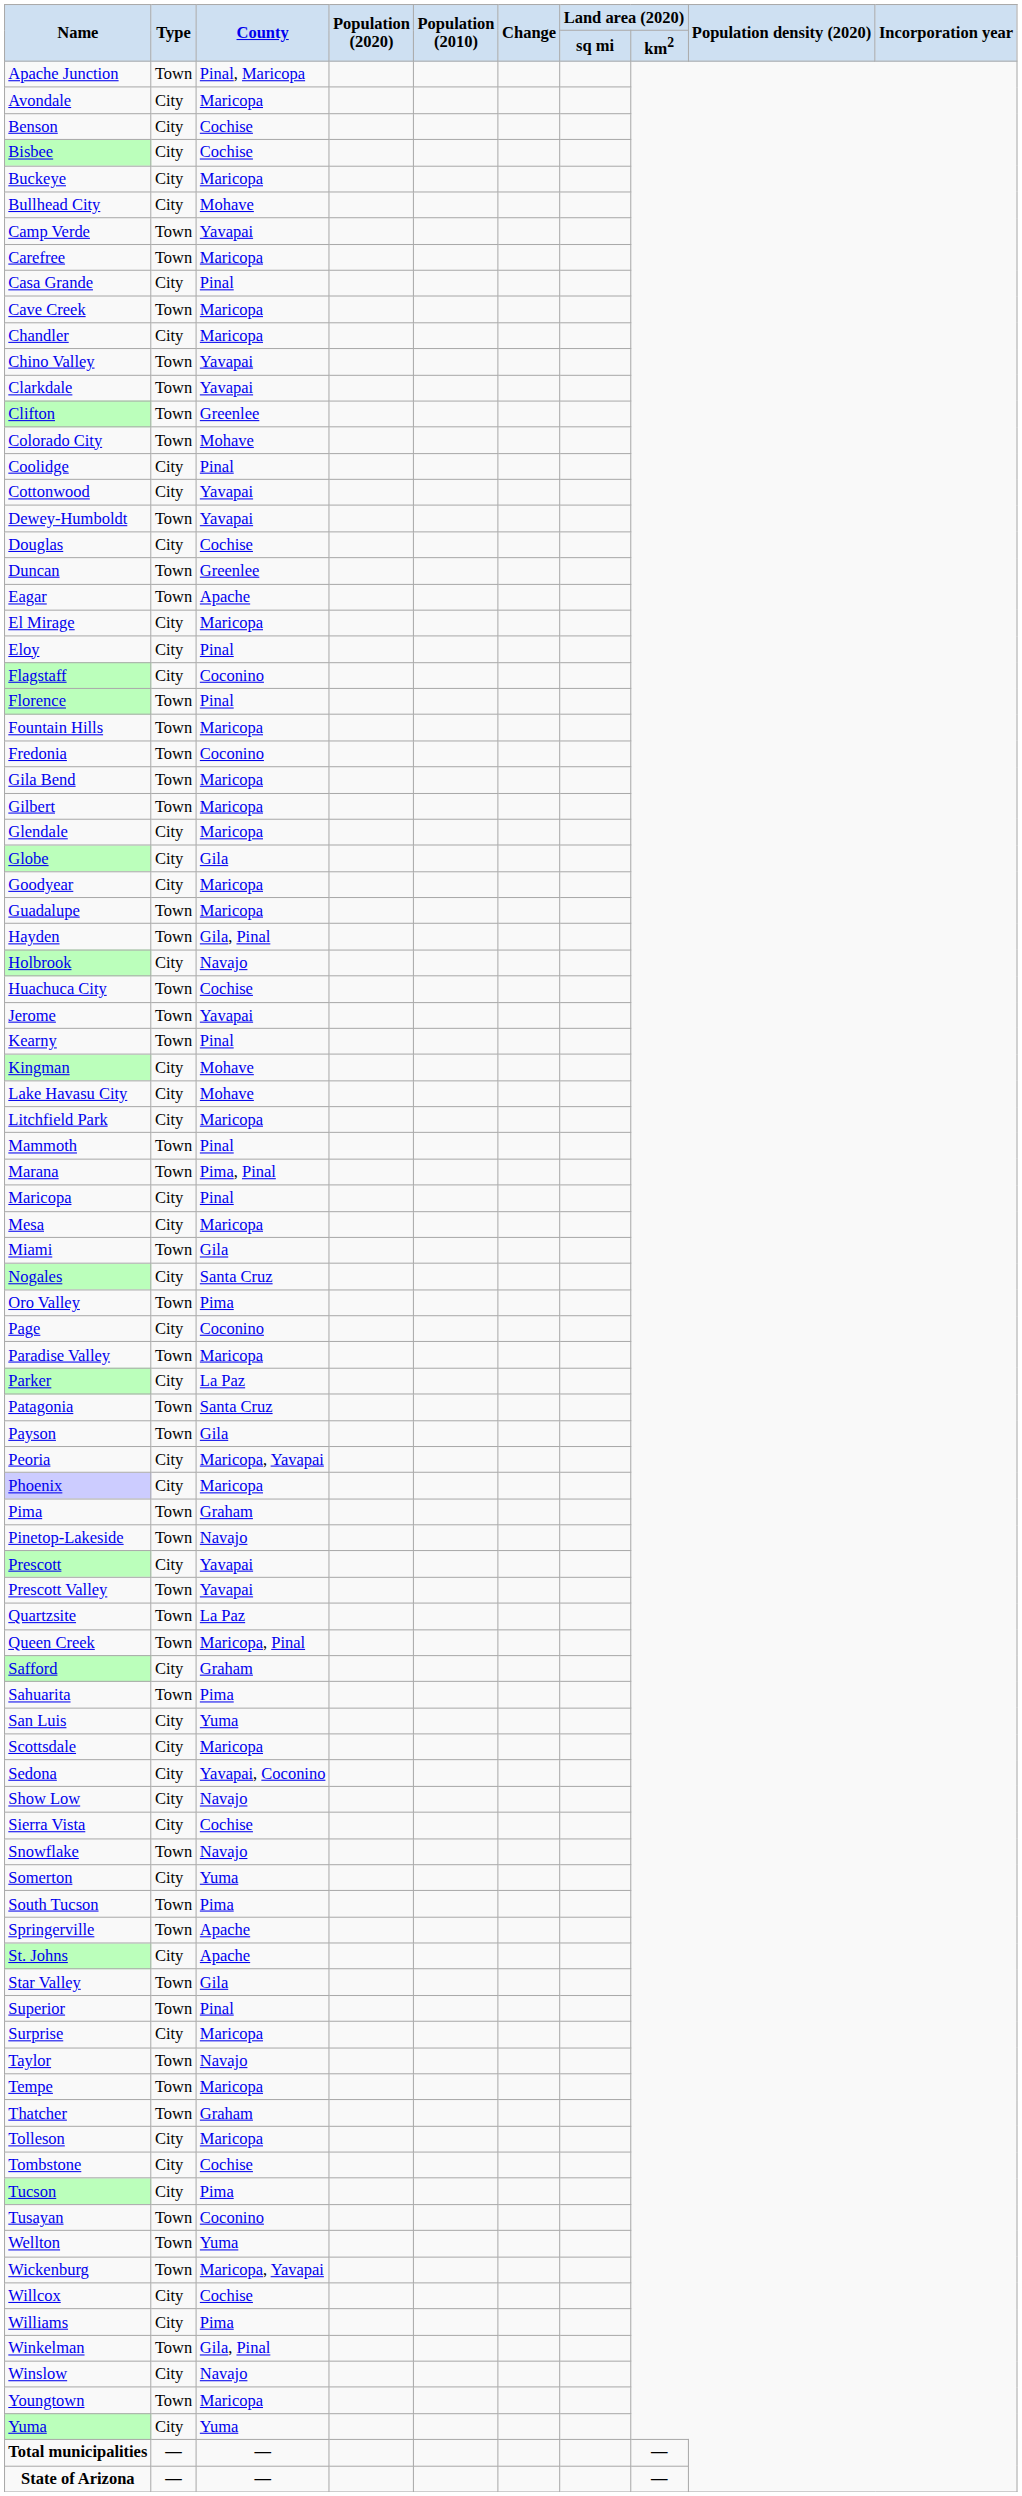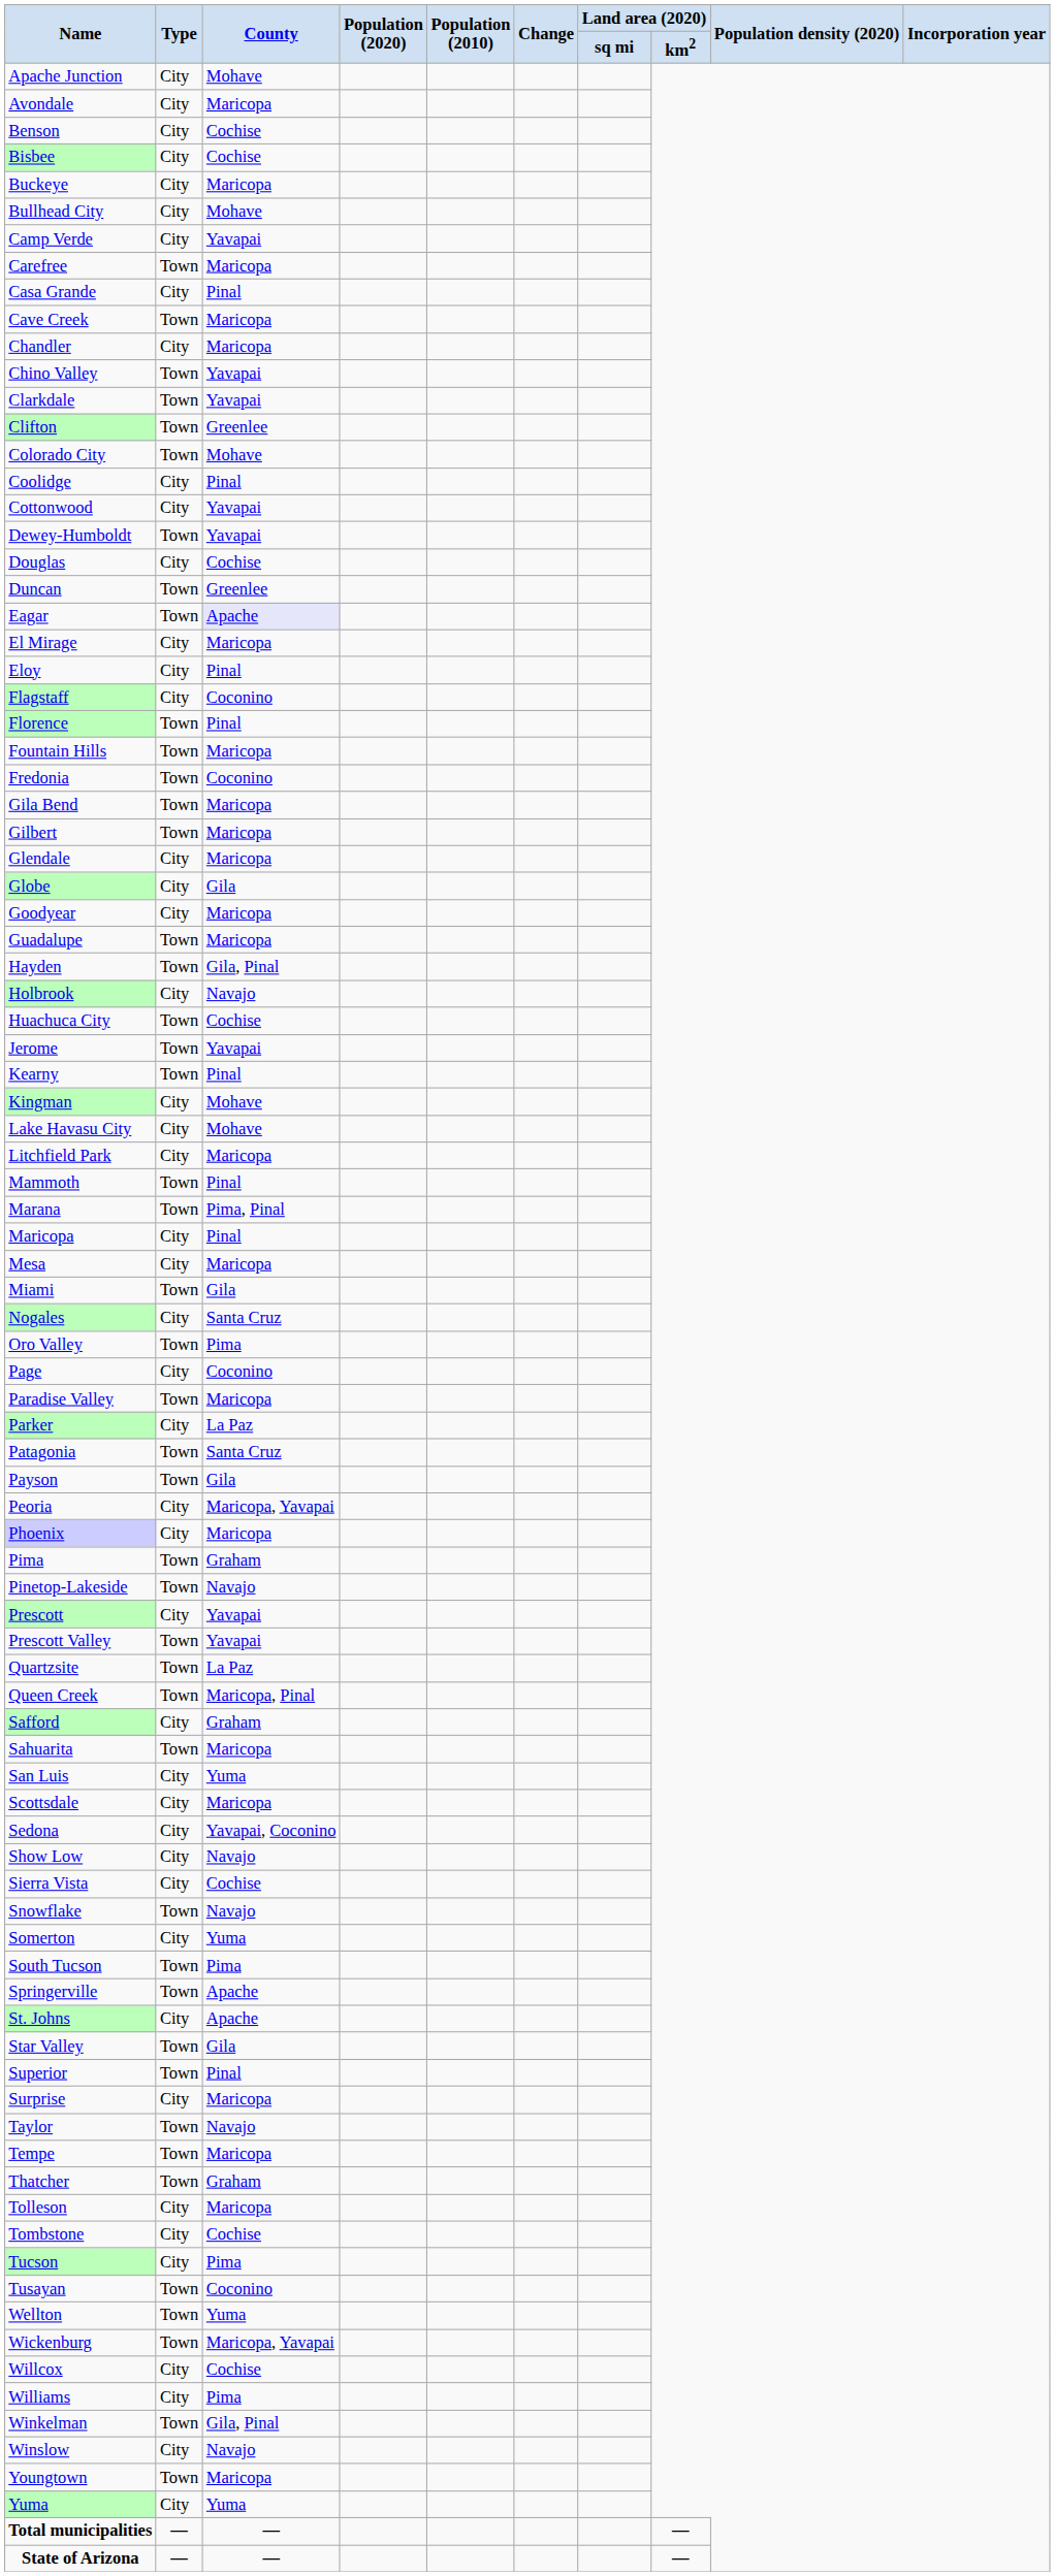Apache Junction | Type: Town -> City
Apache Junction | County: Pinal, Maricopa -> Mohave
Camp Verde | Type: Town -> City
Eagar | County: no background -> lavender background
Sahuarita | County: Pima -> Maricopa
